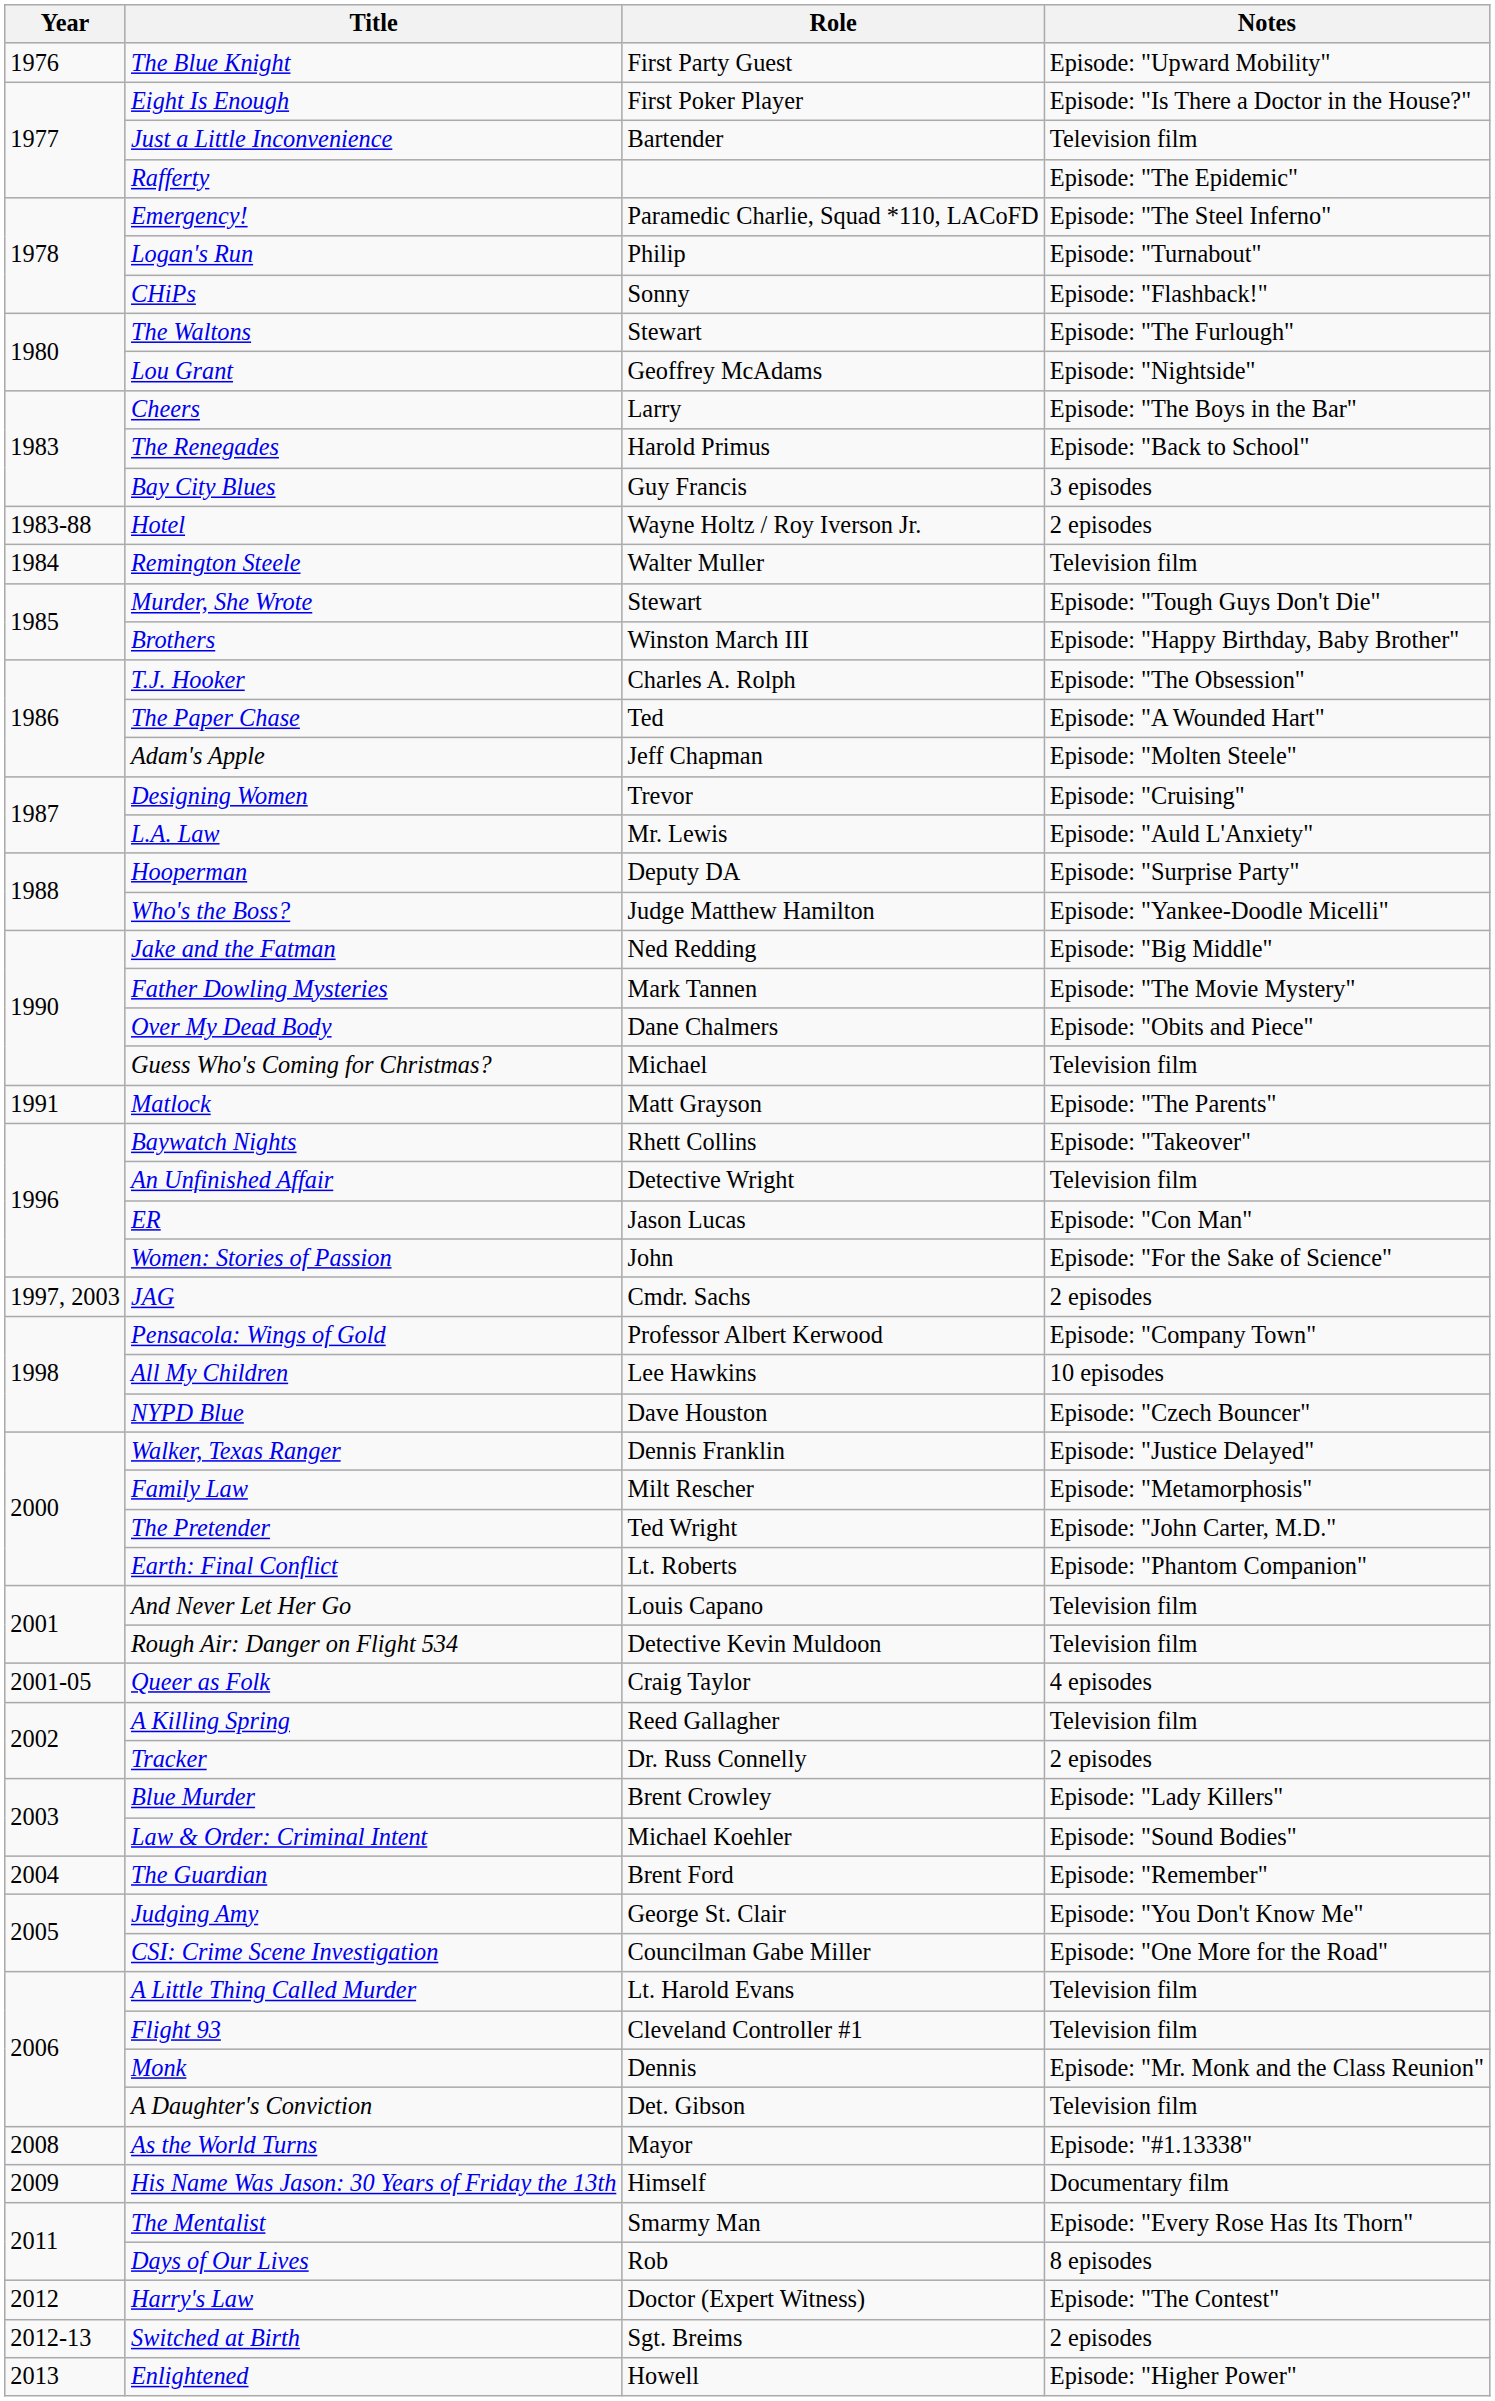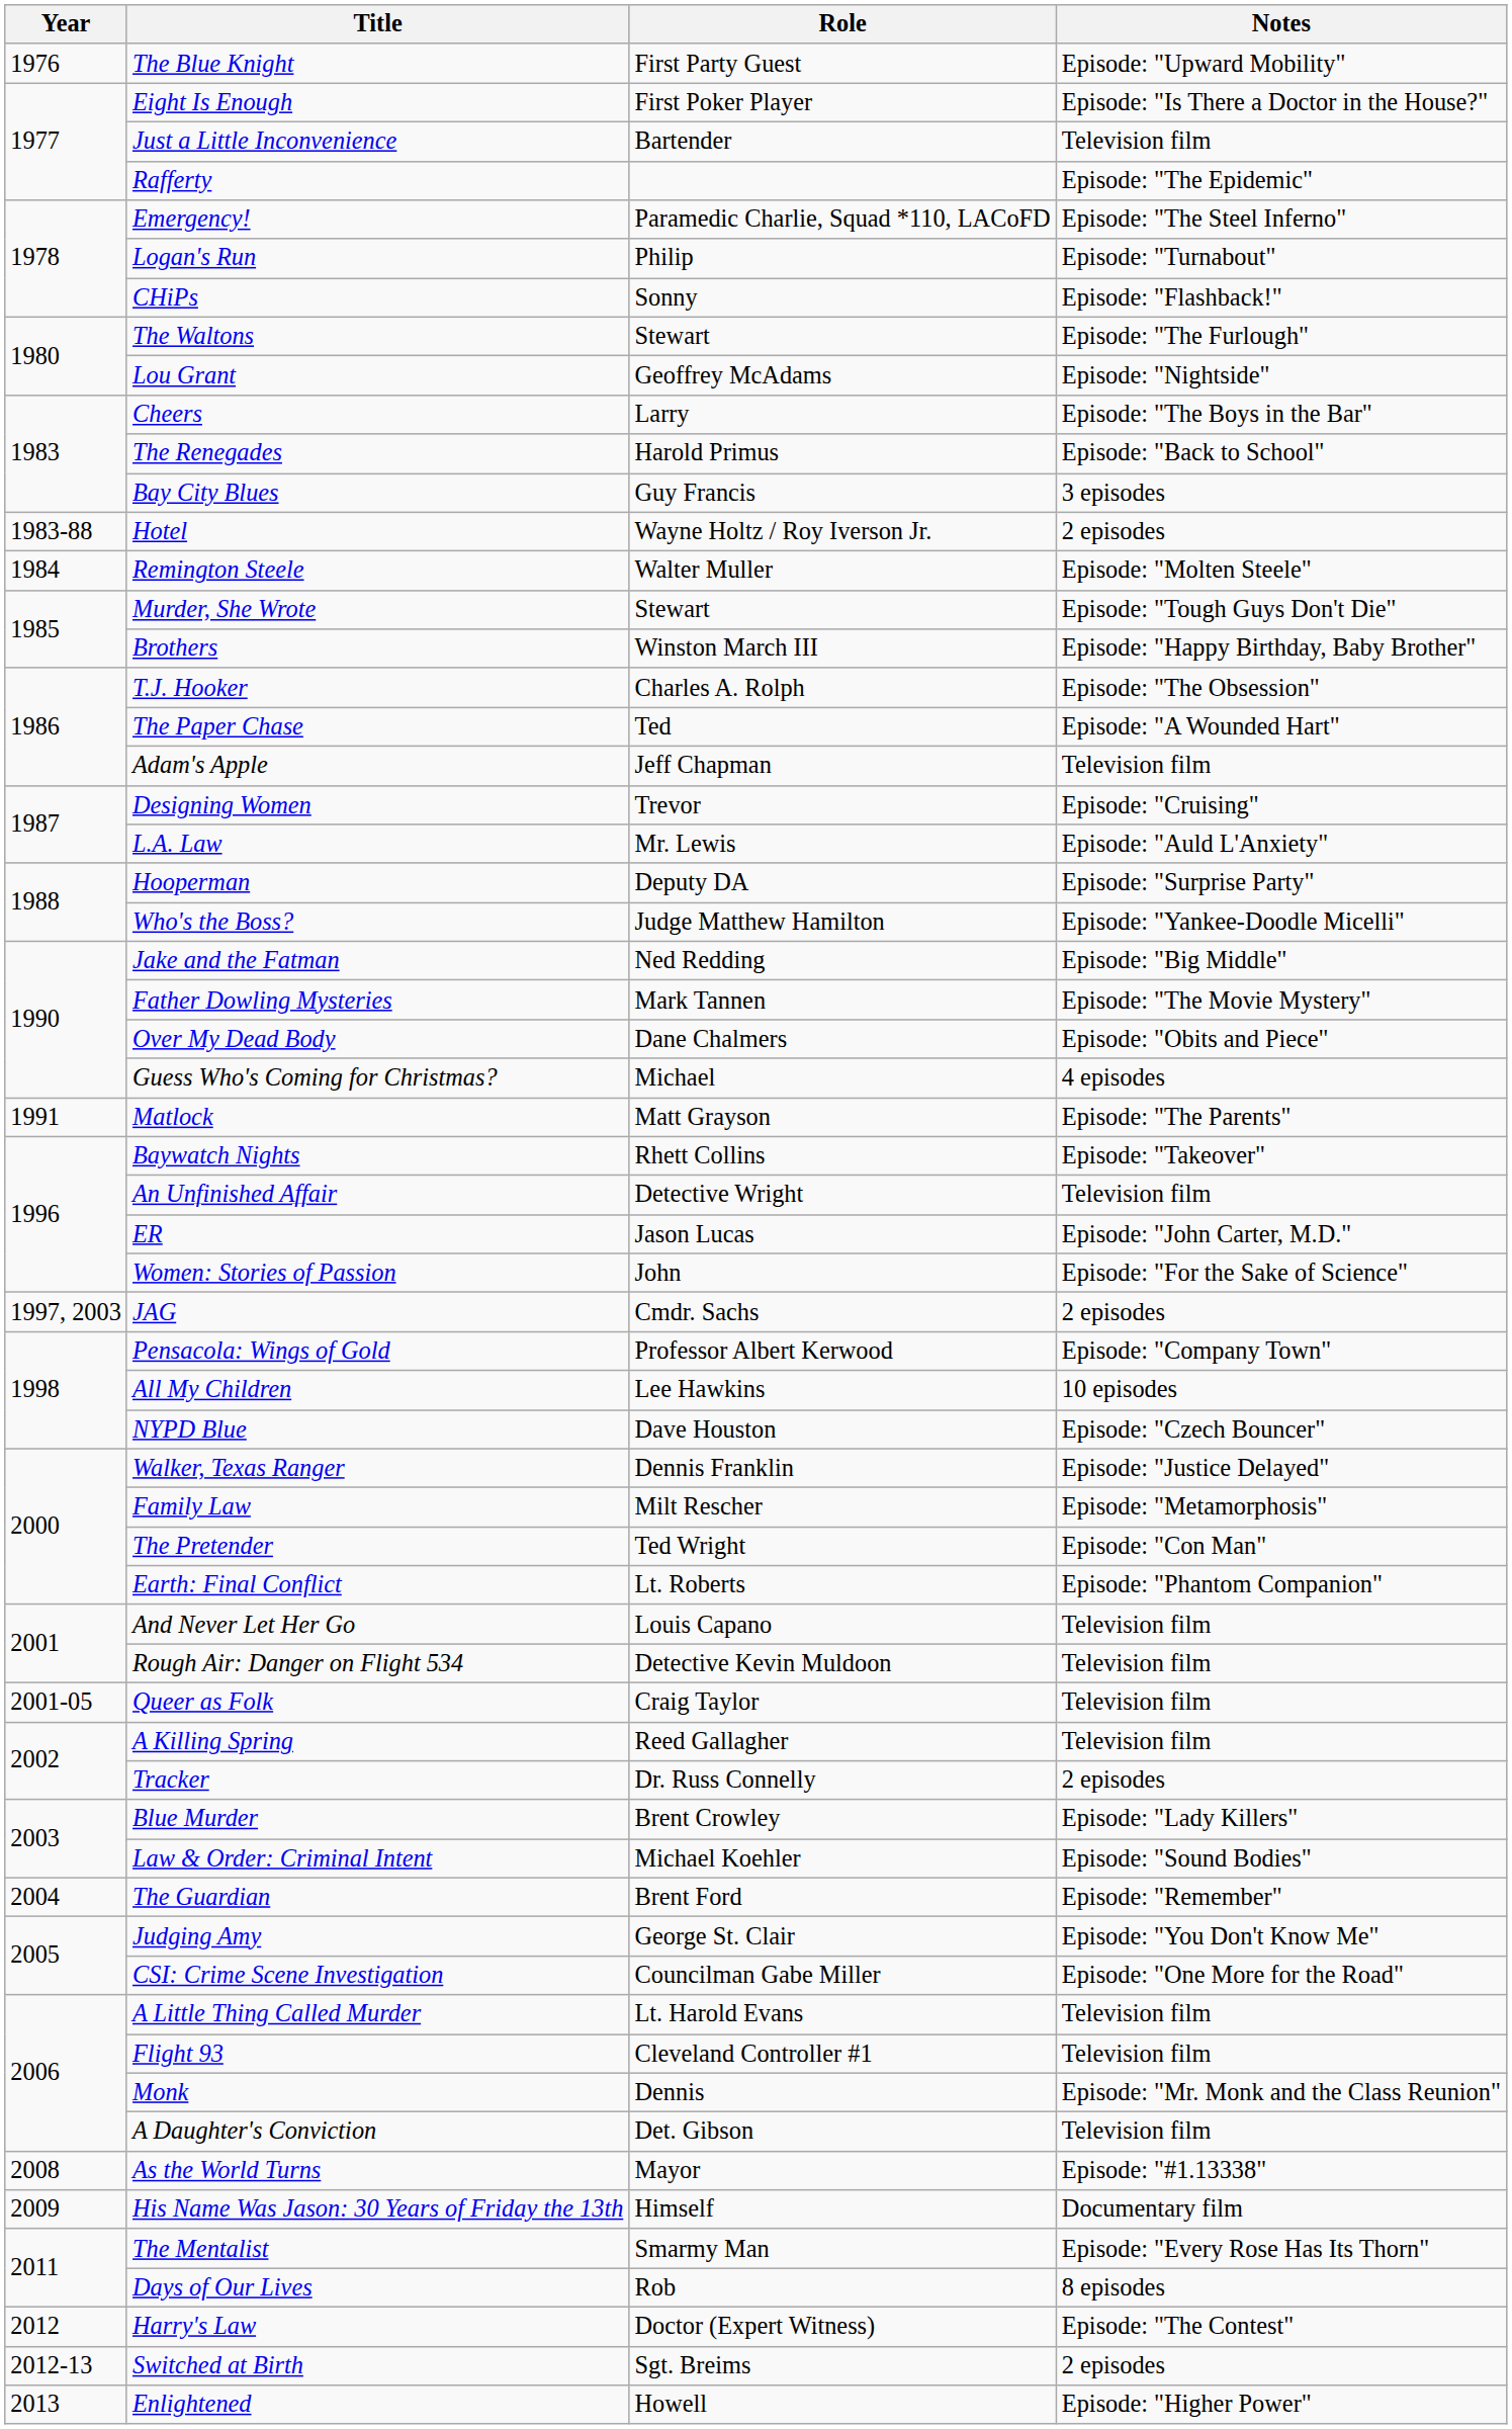Remington Steele | Notes: Television film -> Episode: "Molten Steele"
Adam's Apple | Notes: Episode: "Molten Steele" -> Television film
Guess Who's Coming for Christmas? | Notes: Television film -> 4 episodes
ER | Notes: Episode: "Con Man" -> Episode: "John Carter, M.D."
The Pretender | Notes: Episode: "John Carter, M.D." -> Episode: "Con Man"
Queer as Folk | Notes: 4 episodes -> Television film
